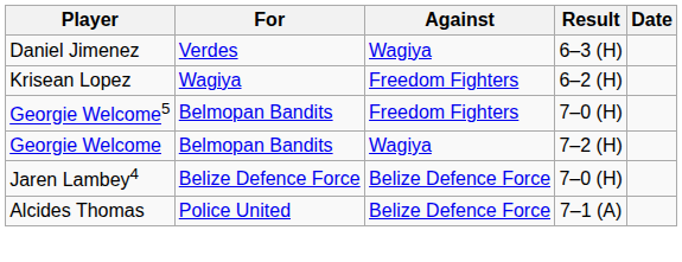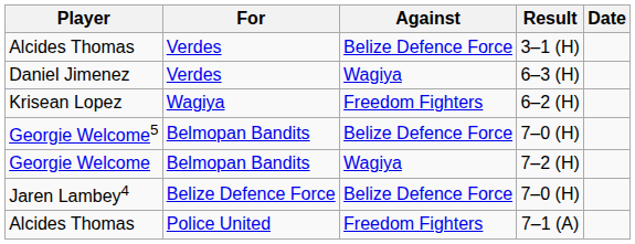+ row: Alcides Thomas | Verdes | Belize Defence Force | 3–1 (H)
Georgie Welcome5 | Against: Freedom Fighters -> Belize Defence Force
Alcides Thomas / 7–1 (A) | Against: Belize Defence Force -> Freedom Fighters
